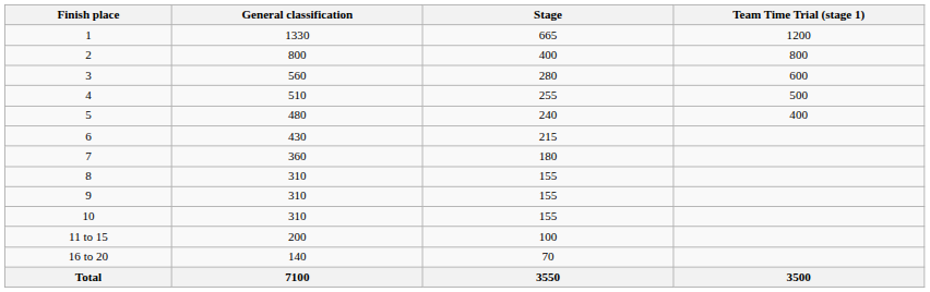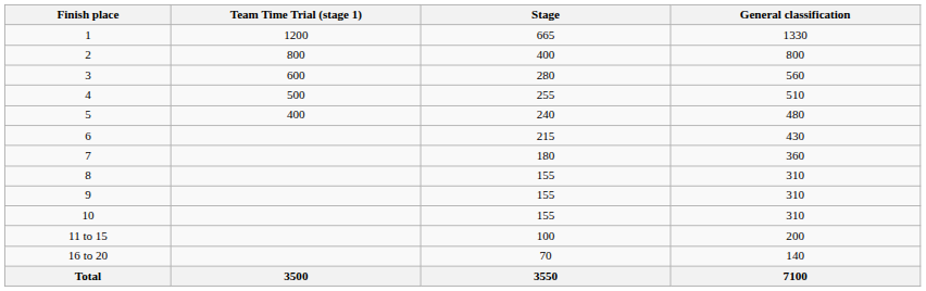columns swapped: Team Time Trial (stage 1) <-> General classification
